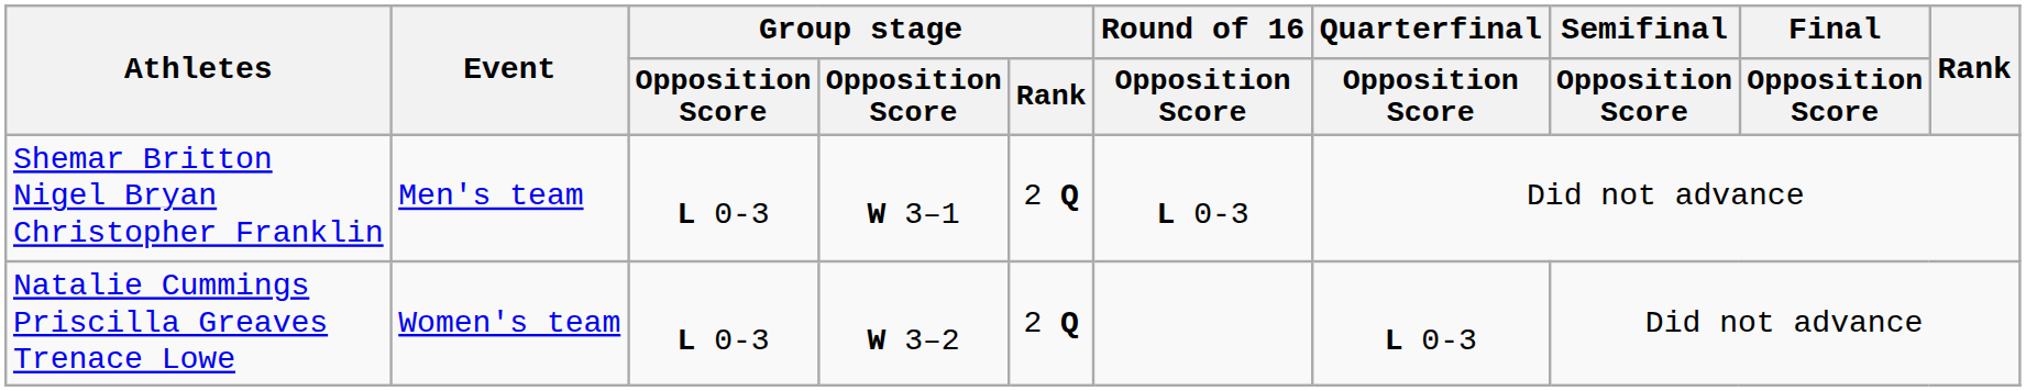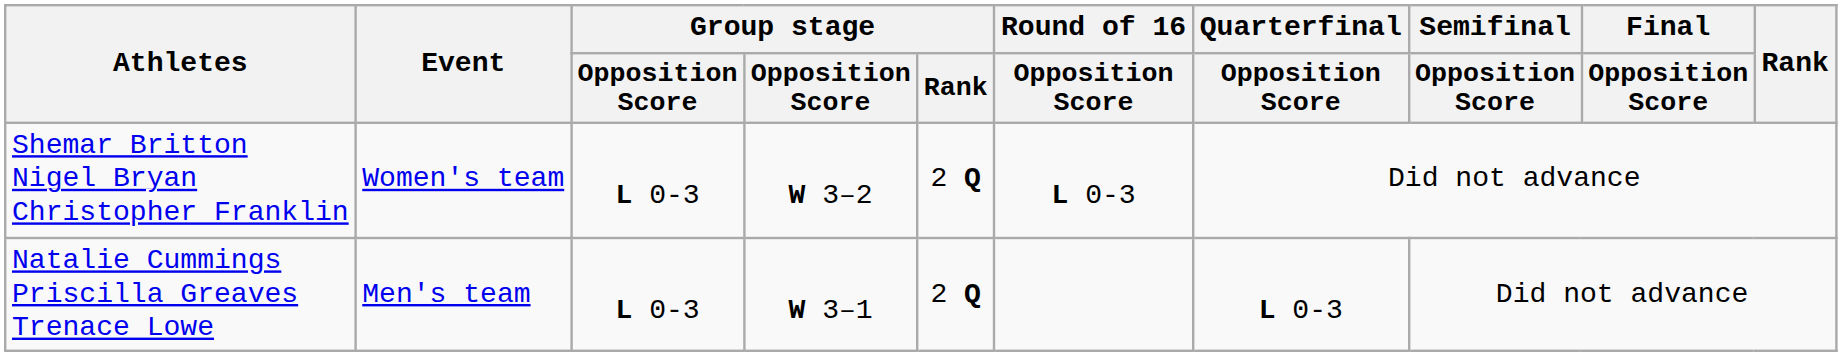Shemar Britton Nigel Bryan Christopher Franklin | Event: Men's team -> Women's team
Shemar Britton Nigel Bryan Christopher Franklin | column 4: W 3–1 -> W 3–2
Natalie Cummings Priscilla Greaves Trenace Lowe | Event: Women's team -> Men's team
Natalie Cummings Priscilla Greaves Trenace Lowe | column 4: W 3–2 -> W 3–1
